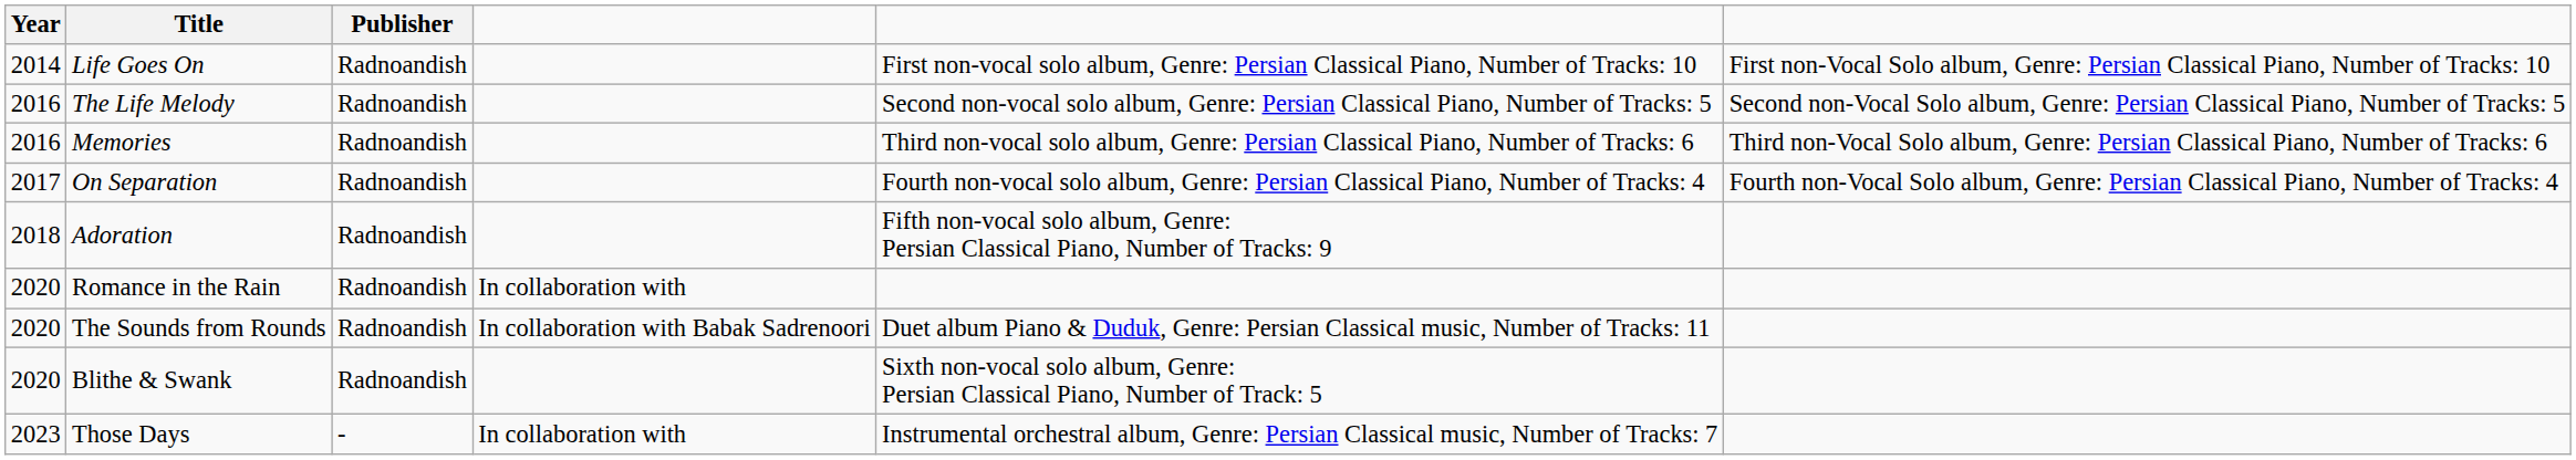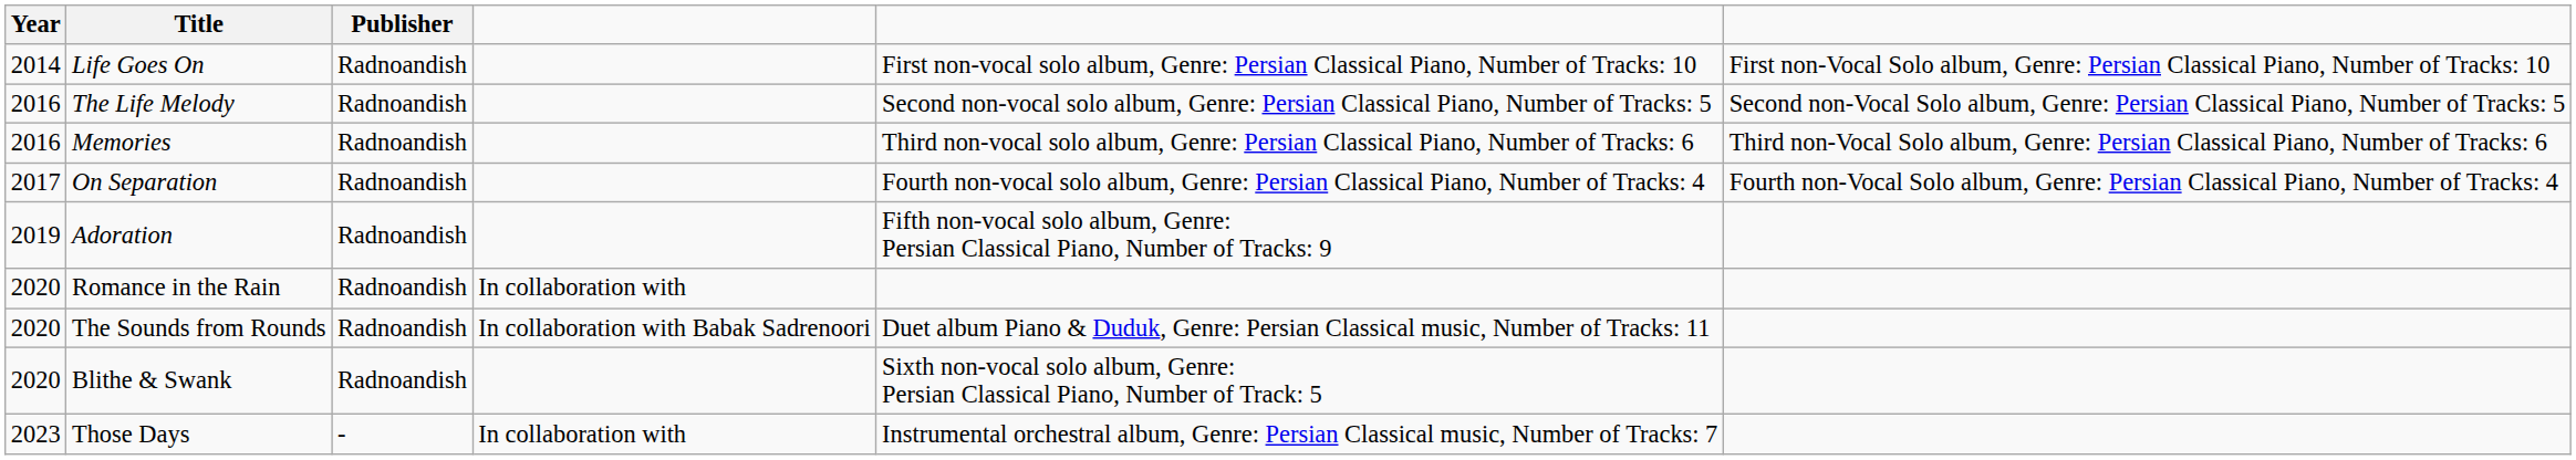Adoration | Year: 2018 -> 2019
